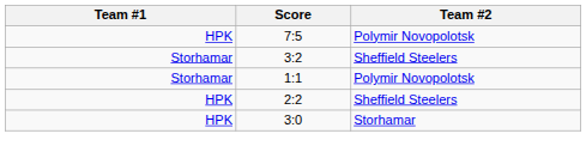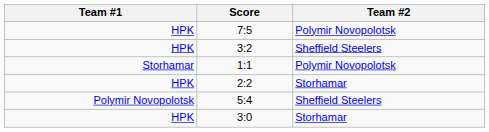3:2 | Team #1: Storhamar -> HPK
2:2 | Team #2: Sheffield Steelers -> Storhamar
+ row: Polymir Novopolotsk | 5:4 | Sheffield Steelers
